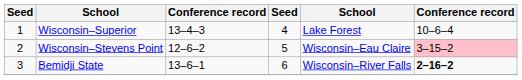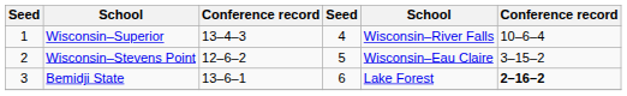Wisconsin–Superior | column 5: Lake Forest -> Wisconsin–River Falls
Wisconsin–Stevens Point | column 6: pink background -> no background
Bemidji State | column 5: Wisconsin–River Falls -> Lake Forest
